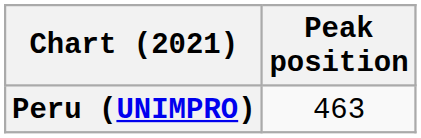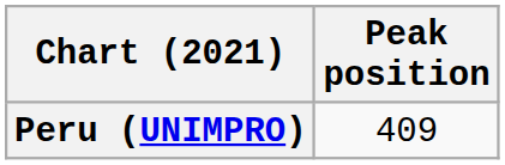Peru (UNIMPRO) | Peak position: 463 -> 409
